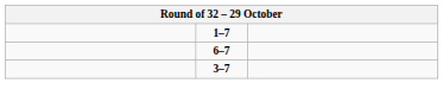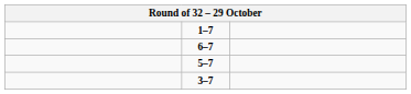+ row: 5–7
